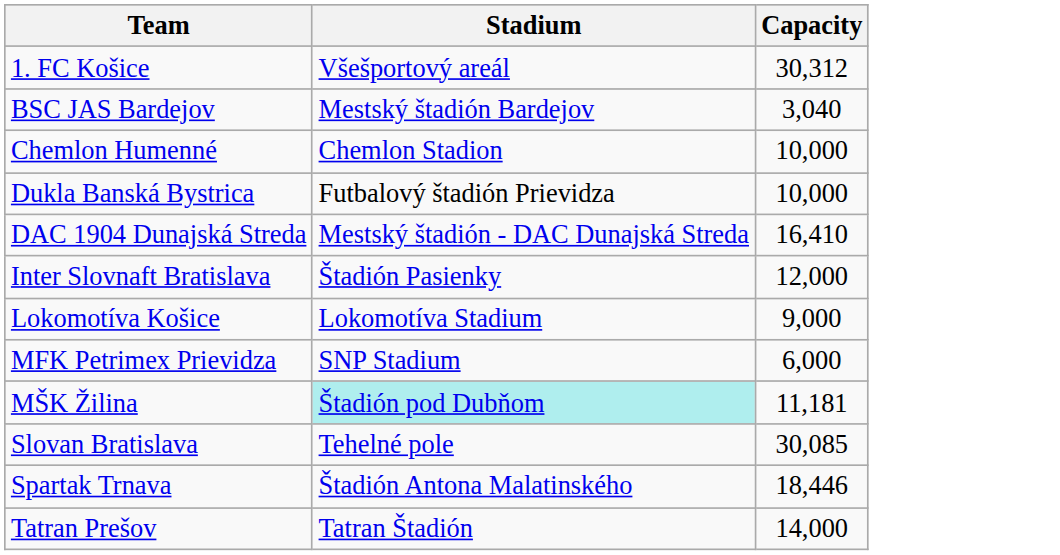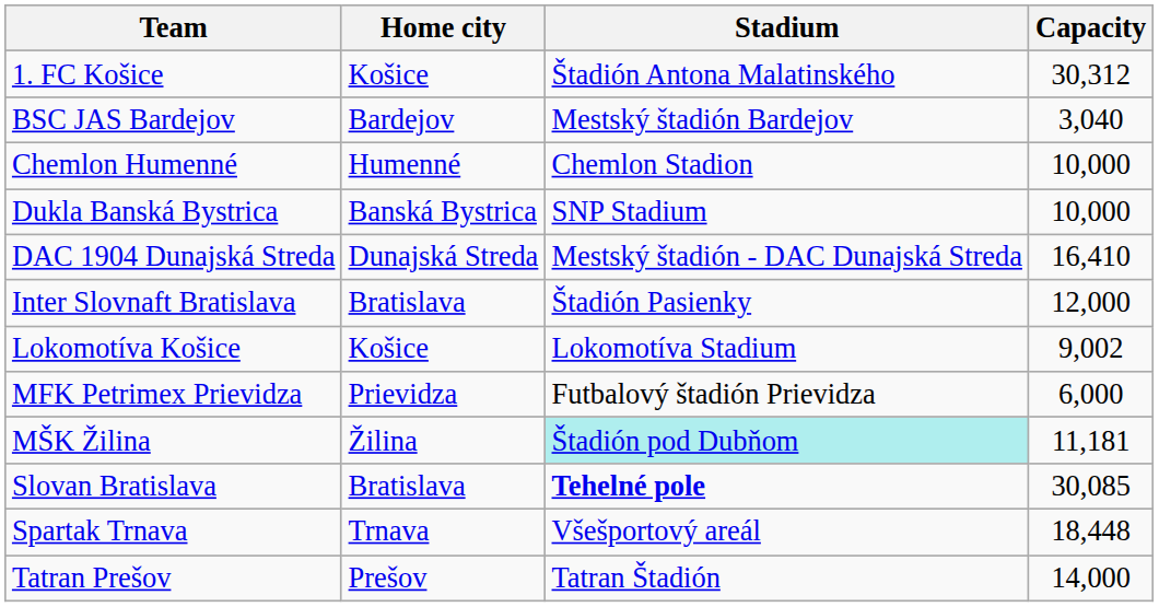+ column: Home city | Košice | Bardejov | Humenné | Banská Bystrica | Dunajská Streda | Bratislava | Košice | Prievidza | Žilina | Bratislava | Trnava | Prešov
1. FC Košice | Stadium: Všešportový areál -> Štadión Antona Malatinského
Dukla Banská Bystrica | Stadium: Futbalový štadión Prievidza -> SNP Stadium
Lokomotíva Košice | Capacity: 9,000 -> 9,002
MFK Petrimex Prievidza | Stadium: SNP Stadium -> Futbalový štadión Prievidza
Slovan Bratislava | Stadium: normal -> bold
Spartak Trnava | Stadium: Štadión Antona Malatinského -> Všešportový areál
Spartak Trnava | Capacity: 18,446 -> 18,448
